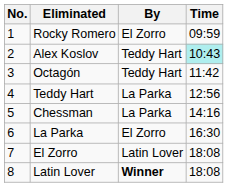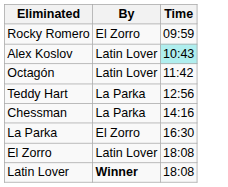- column: No. | 1 | 2 | 3 | 4 | 5 | 6 | 7 | 8
Alex Koslov | By: Teddy Hart -> Latin Lover
Octagón | By: Teddy Hart -> Latin Lover
